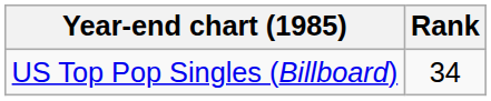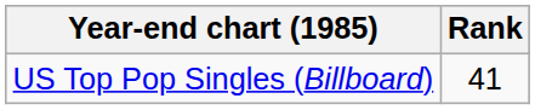US Top Pop Singles (Billboard) | Rank: 34 -> 41
